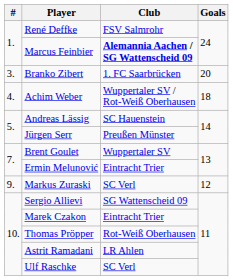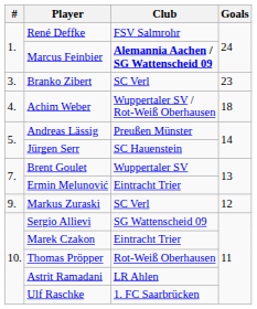Branko Zibert | Club: 1. FC Saarbrücken -> SC Verl
Branko Zibert | Goals: 20 -> 23
Andreas Lässig | Club: SC Hauenstein -> Preußen Münster
Jürgen Serr | Club: Preußen Münster -> SC Hauenstein
Ulf Raschke | Club: SC Verl -> 1. FC Saarbrücken
